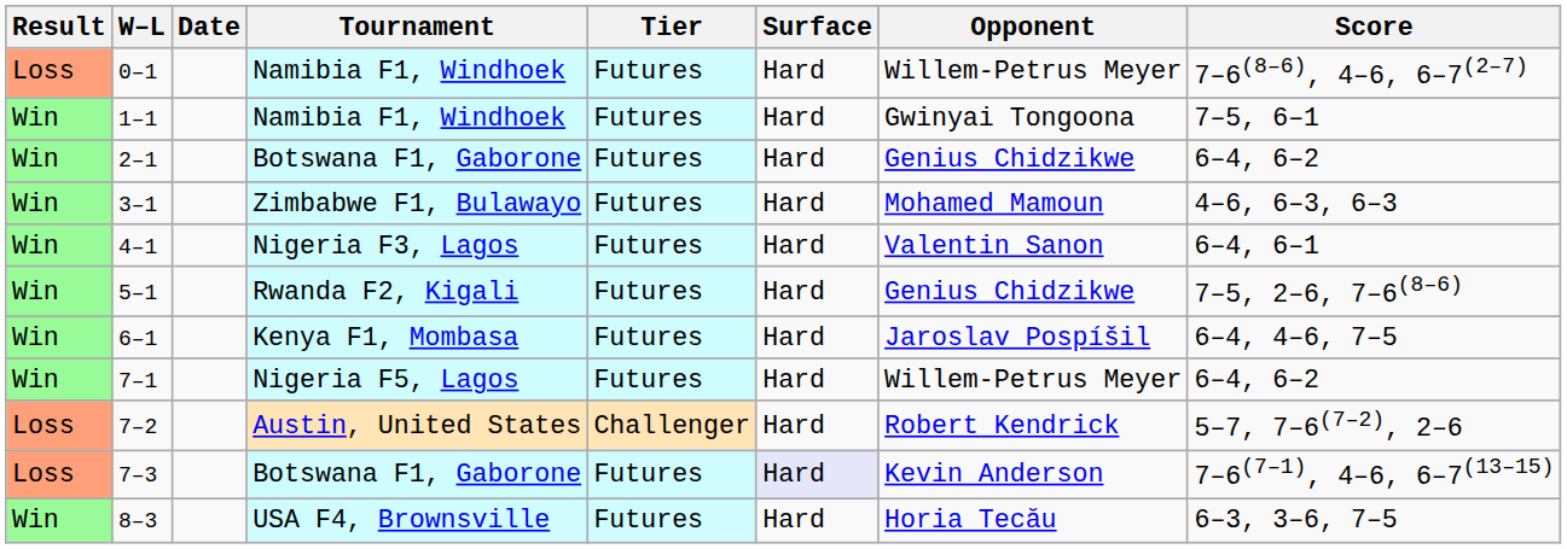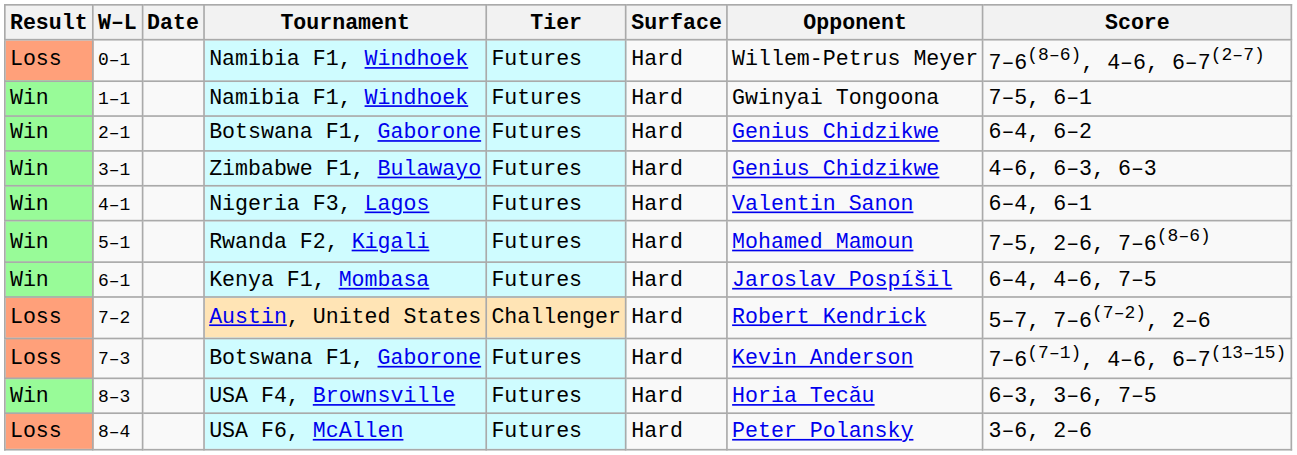3–1 | Opponent: Mohamed Mamoun -> Genius Chidzikwe
5–1 | Opponent: Genius Chidzikwe -> Mohamed Mamoun
- row: Win | 7–1 | Nigeria F5, Lagos | Futures | Hard | Willem-Petrus Meyer | 6–4, 6–2
7–3 | Surface: lavender background -> no background
+ row: Loss | 8–4 | USA F6, McAllen | Futures | Hard | Peter Polansky | 3–6, 2–6
